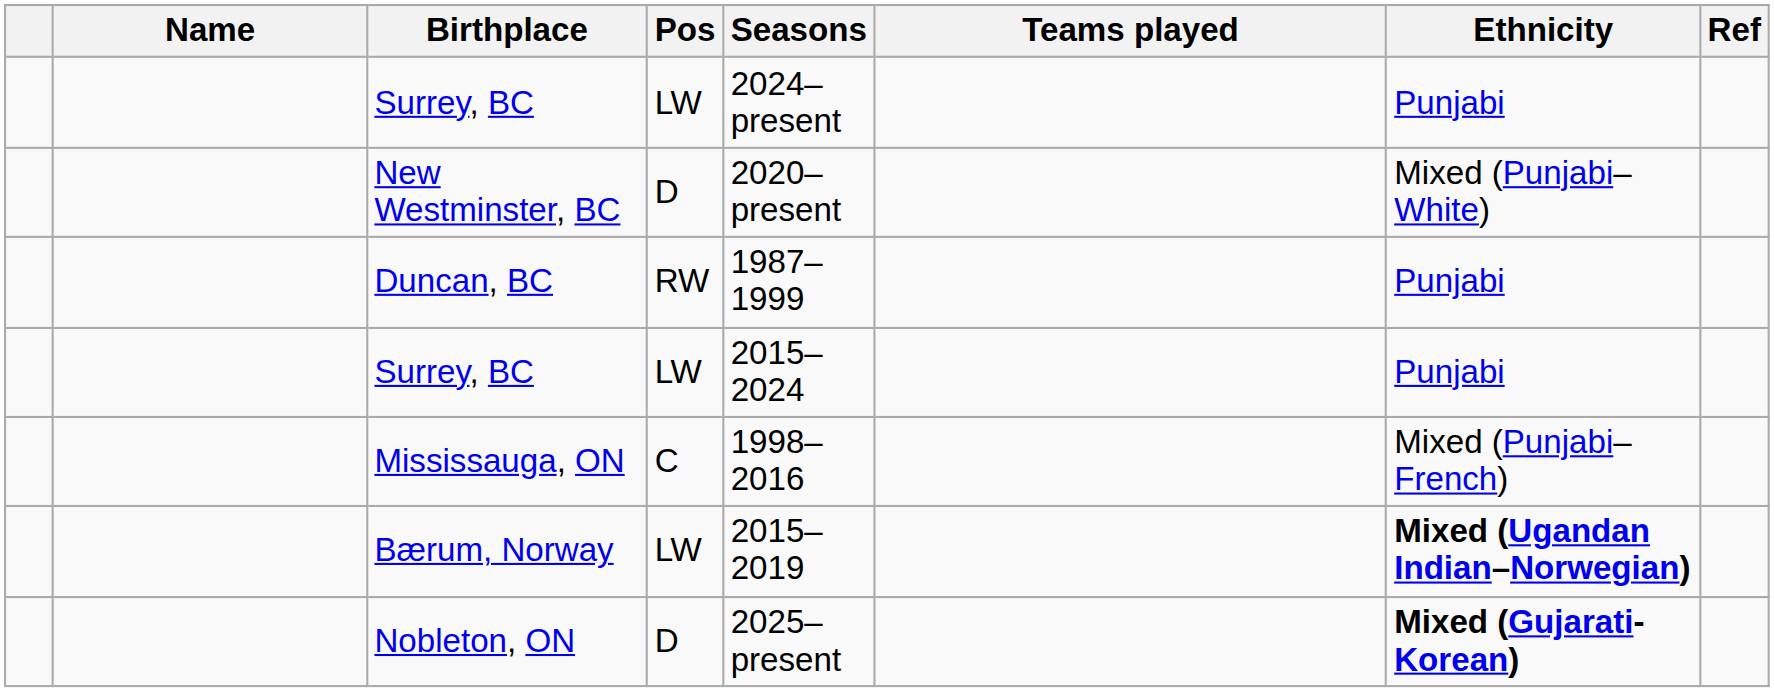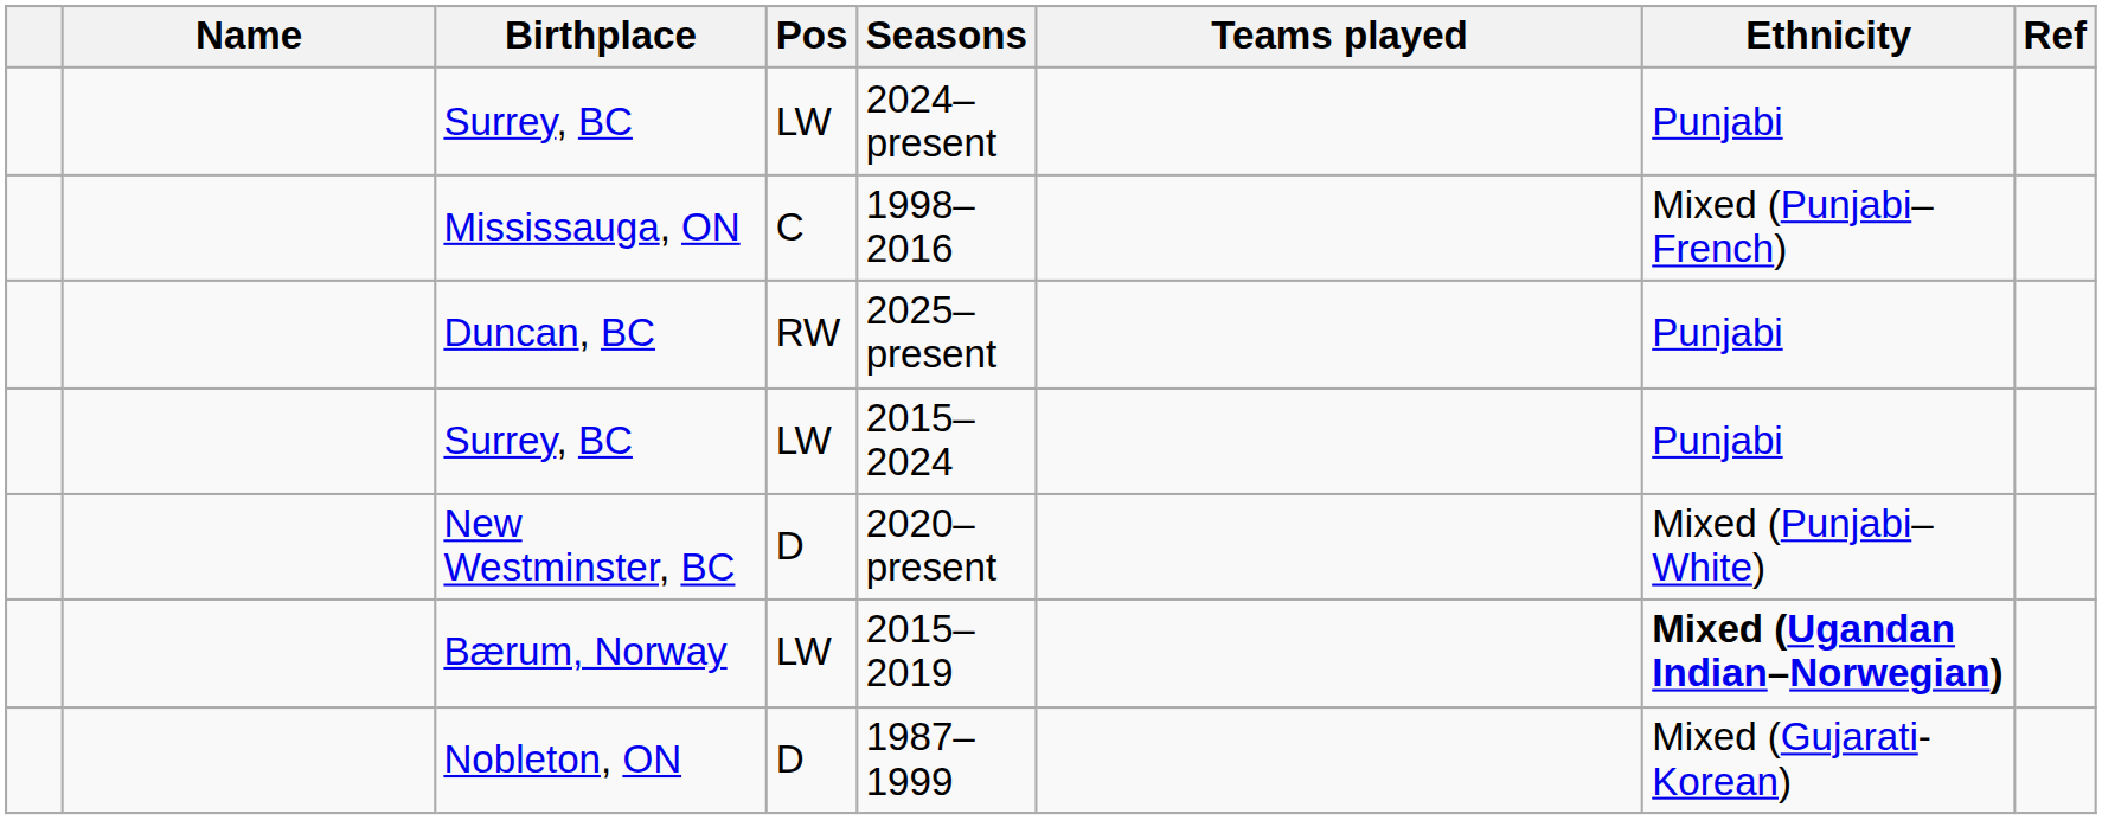rows swapped: New Westminster, BC <-> Mississauga, ON
Duncan, BC | Seasons: 1987–1999 -> 2025–present
Nobleton, ON | Seasons: 2025–present -> 1987–1999
Nobleton, ON | Ethnicity: bold -> normal
